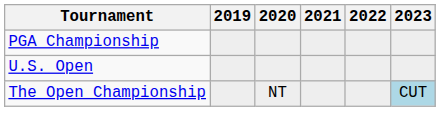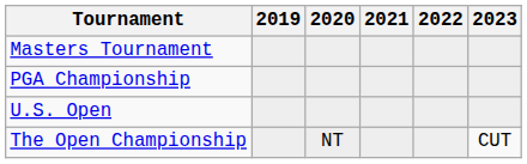+ row: Masters Tournament
The Open Championship | 2023: lightblue background -> no background
